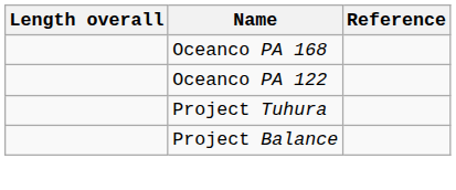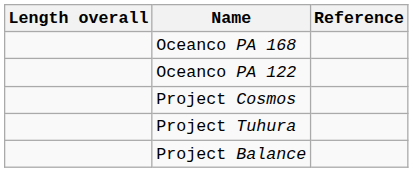+ row: Project Cosmos
